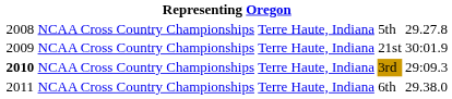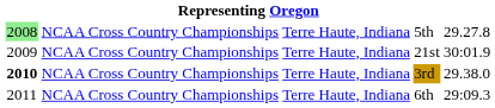5th | column 1: no background -> lightgreen background
3rd | column 5: 29:09.3 -> 29.38.0
6th | column 5: 29.38.0 -> 29:09.3
